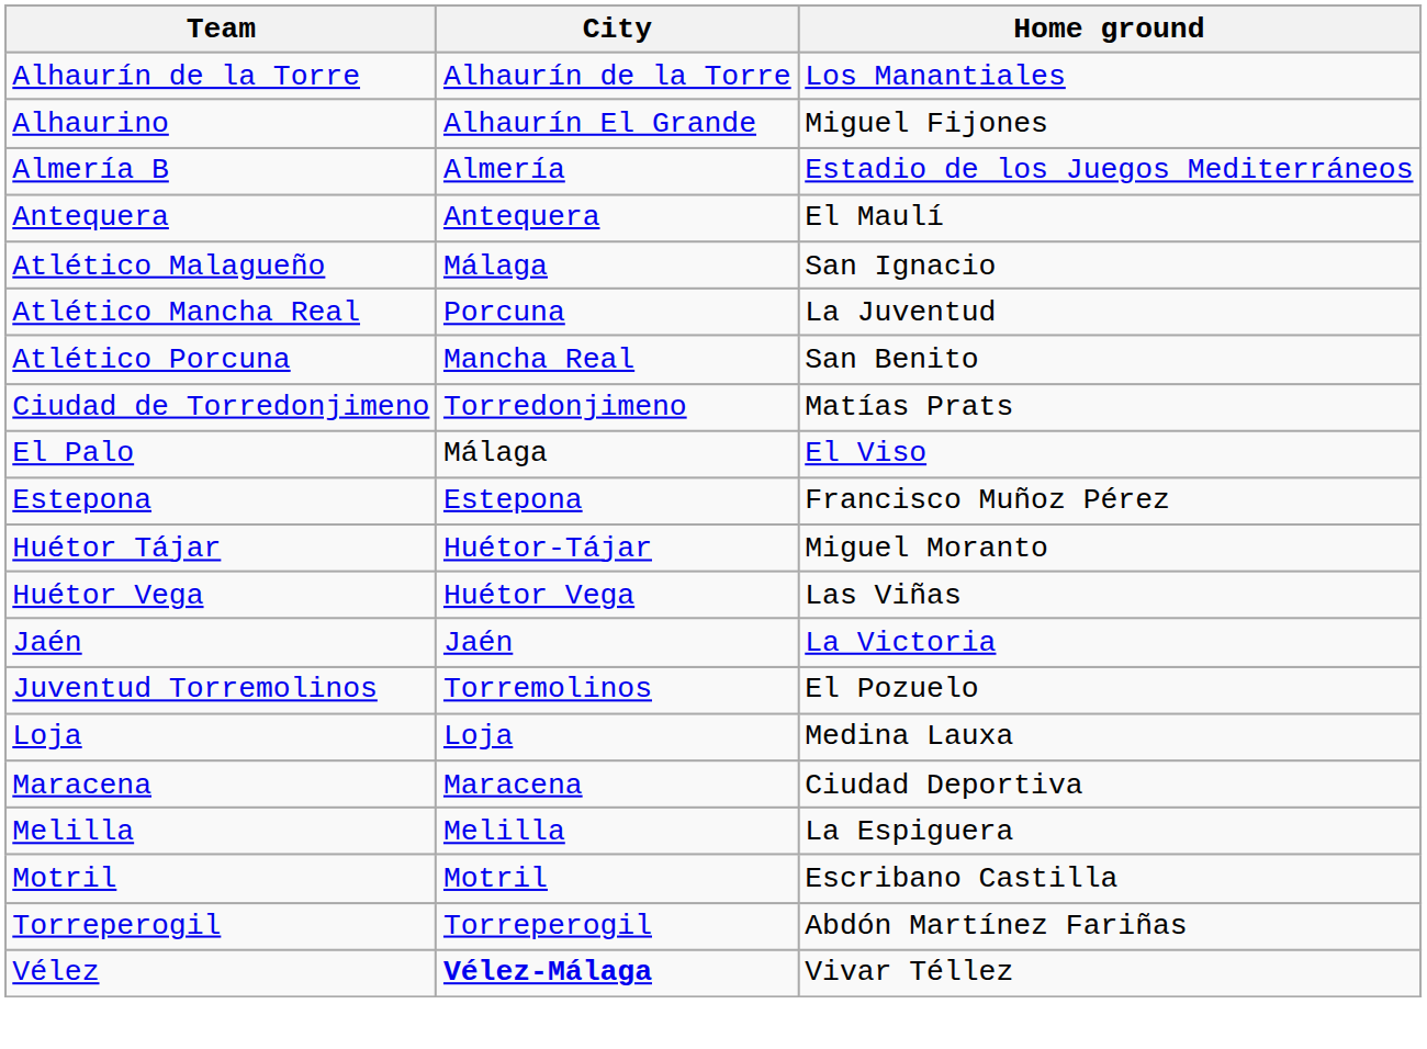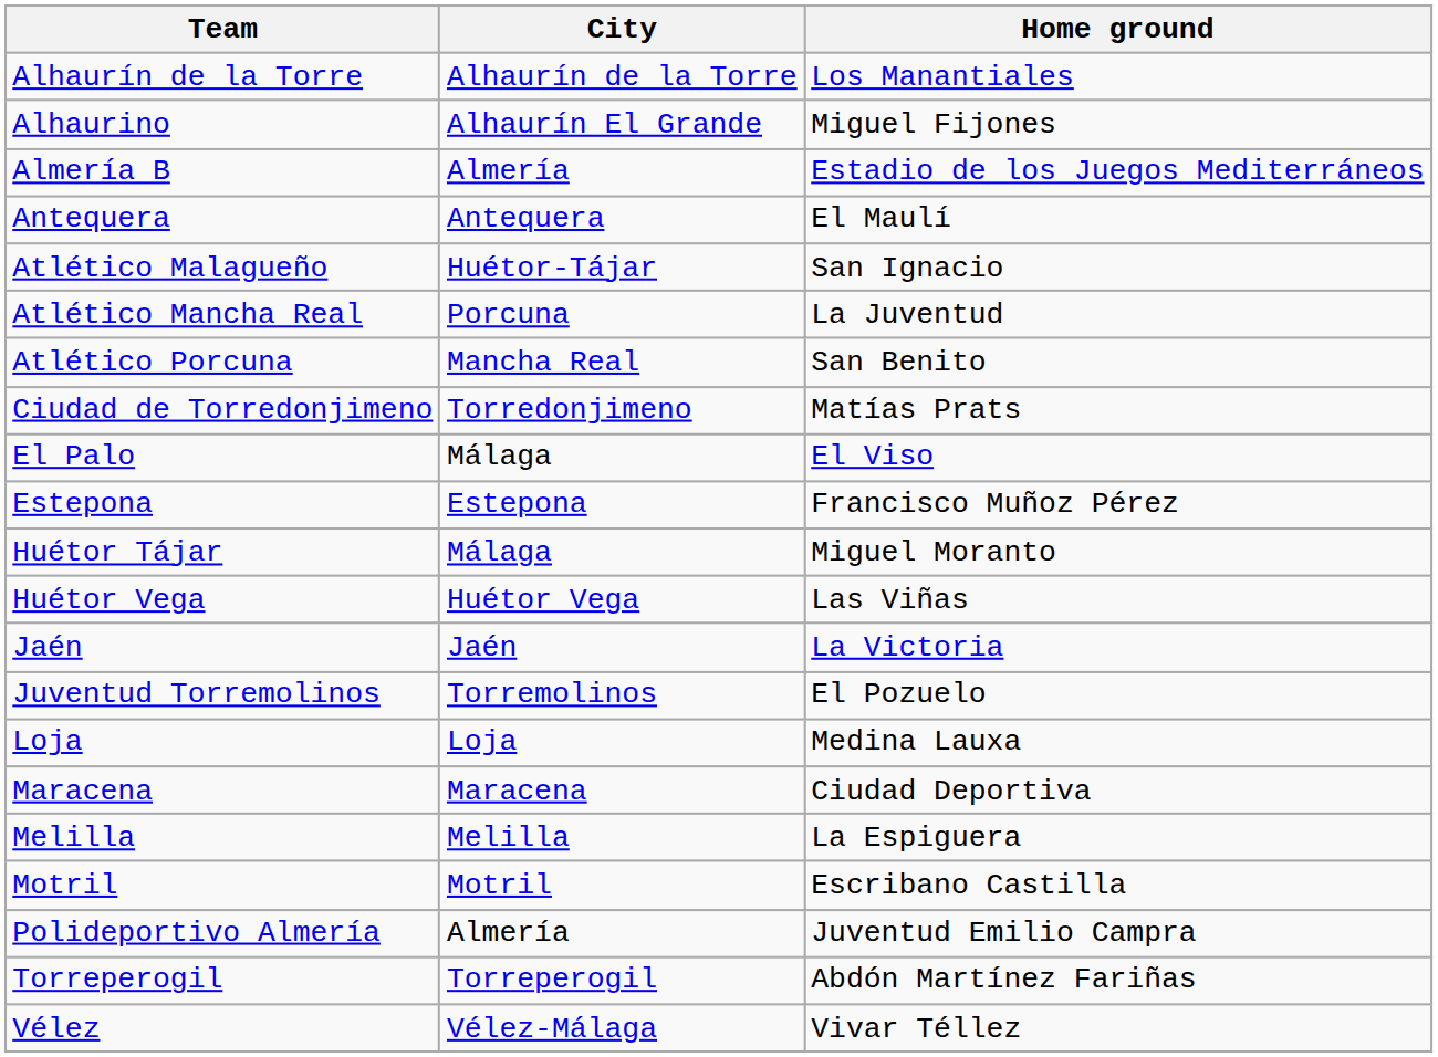Atlético Malagueño | City: Málaga -> Huétor-Tájar
Huétor Tájar | City: Huétor-Tájar -> Málaga
+ row: Polideportivo Almería | Almería | Juventud Emilio Campra
Vélez | City: bold -> normal
